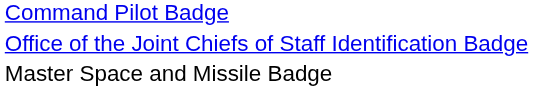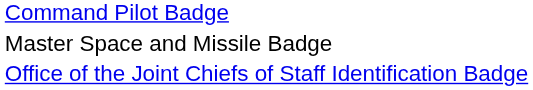rows swapped: Master Space and Missile Badge <-> Office of the Joint Chiefs of Staff Identification Badge
